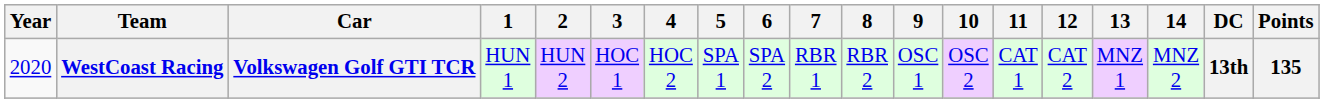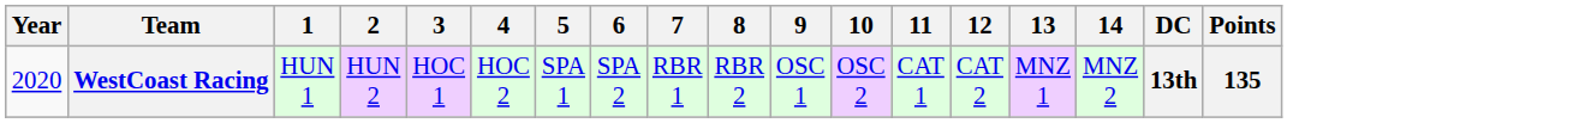- column: Car | Volkswagen Golf GTI TCR
